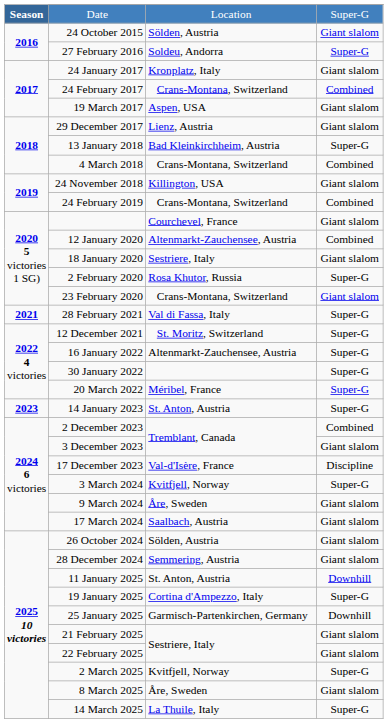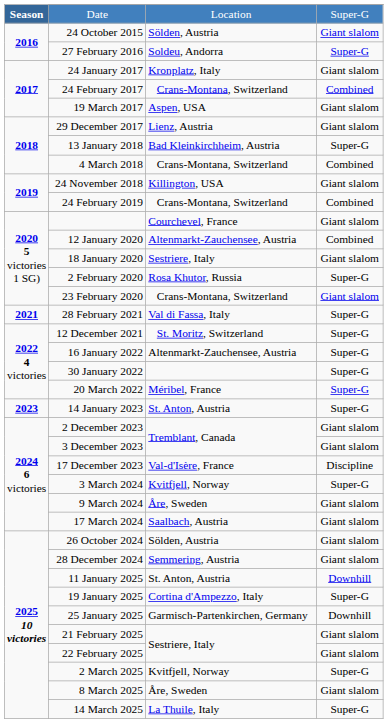2 December 2023 | column 4: Combined -> Giant slalom
